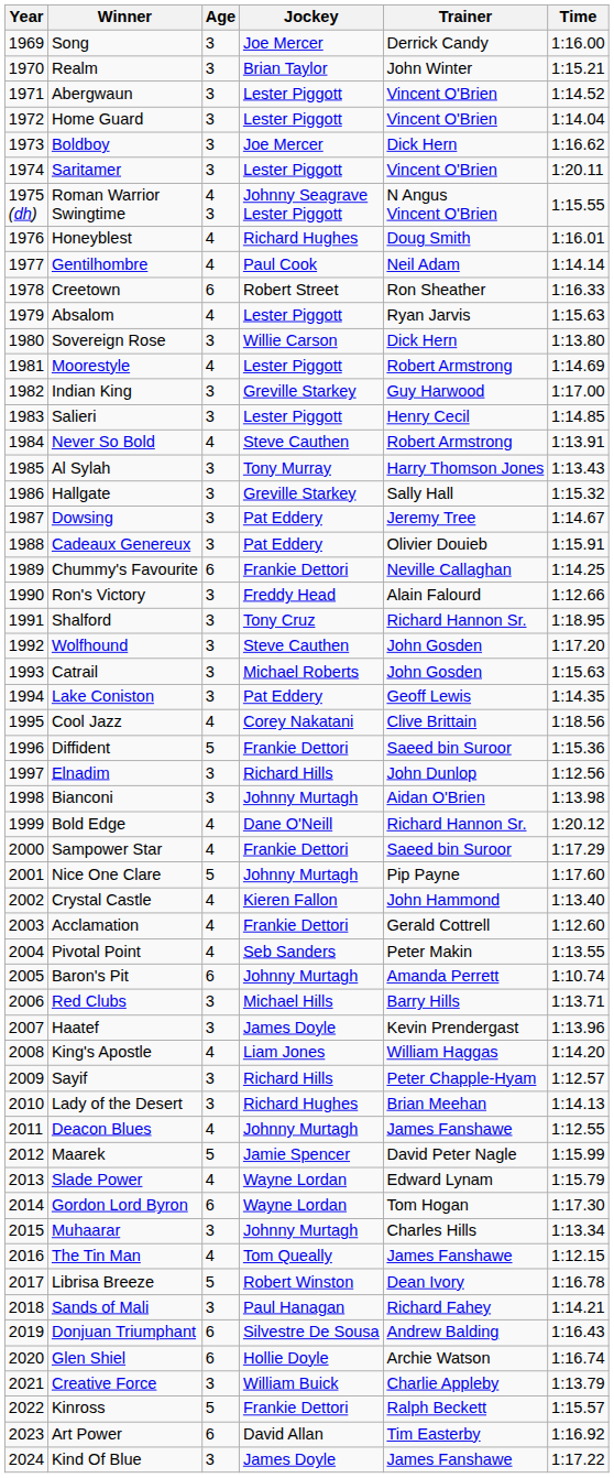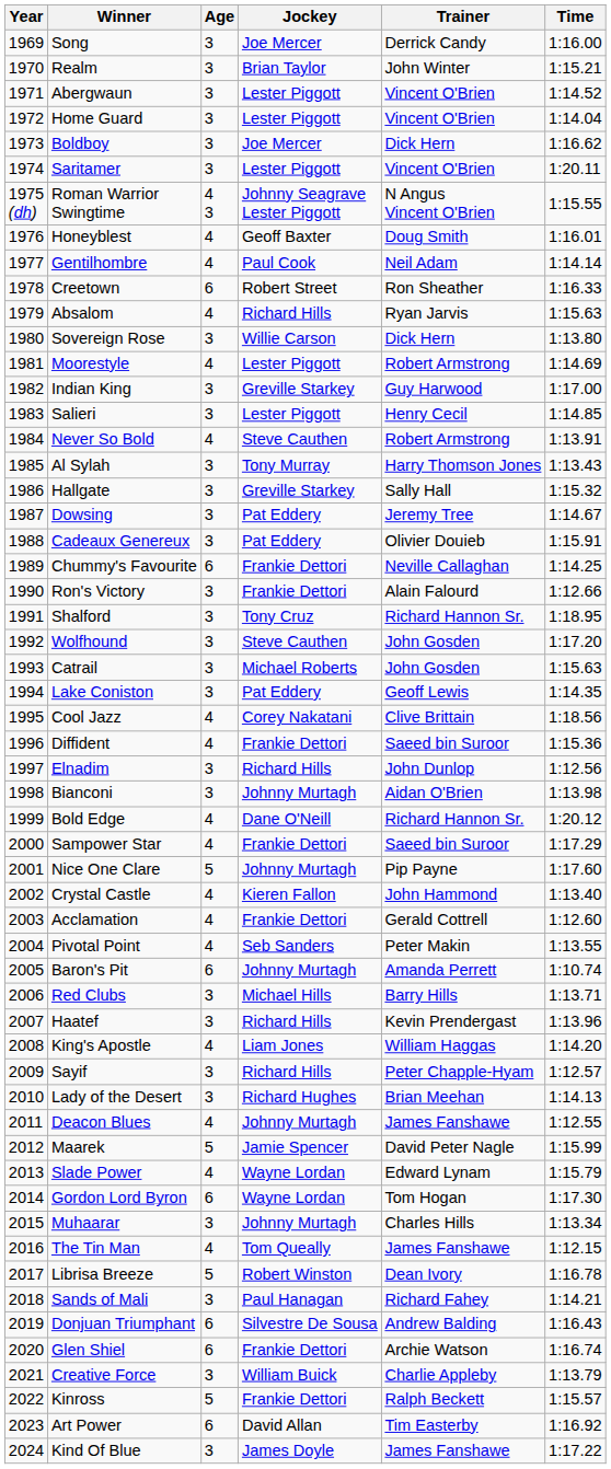Honeyblest | Jockey: Richard Hughes -> Geoff Baxter
Absalom | Jockey: Lester Piggott -> Richard Hills
Ron's Victory | Jockey: Freddy Head -> Frankie Dettori
Diffident | Age: 5 -> 4
Haatef | Jockey: James Doyle -> Richard Hills
Glen Shiel | Jockey: Hollie Doyle -> Frankie Dettori
